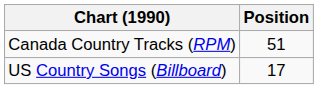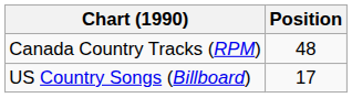Canada Country Tracks (RPM) | Position: 51 -> 48
